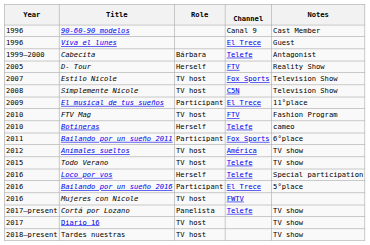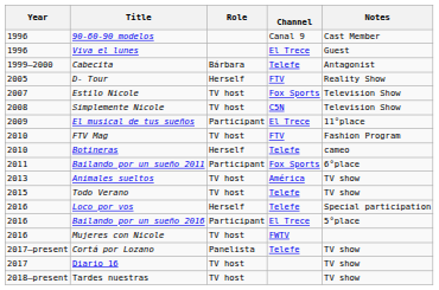Animales sueltos | Year: 2012 -> 2013
